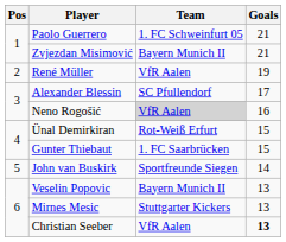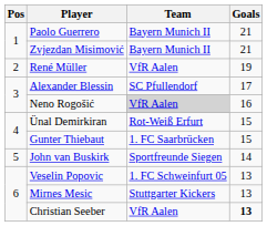Paolo Guerrero | Team: 1. FC Schweinfurt 05 -> Bayern Munich II
Veselin Popovic | Team: Bayern Munich II -> 1. FC Schweinfurt 05
